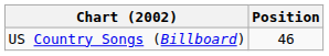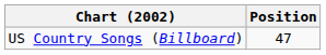US Country Songs (Billboard) | Position: 46 -> 47
